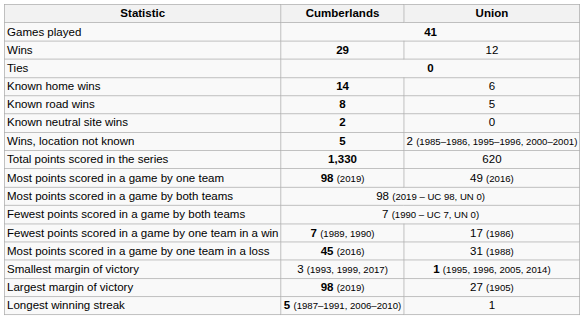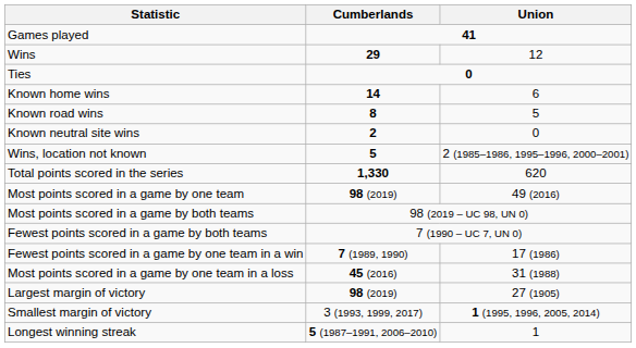rows swapped: Largest margin of victory <-> Smallest margin of victory
